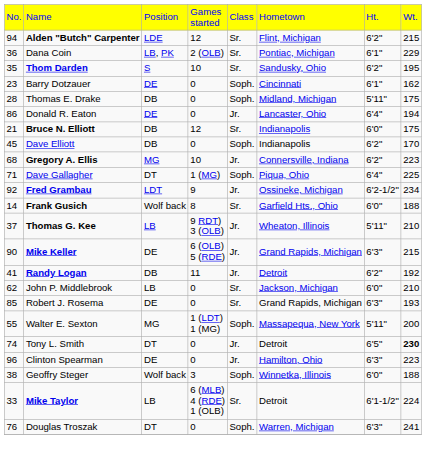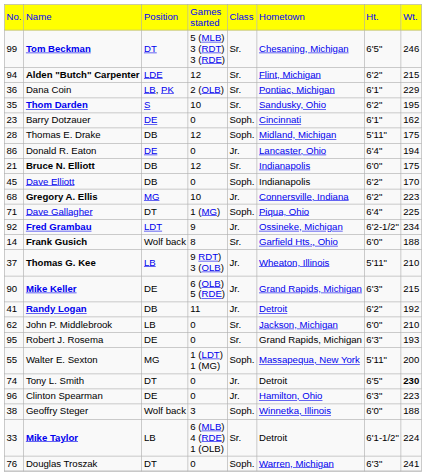+ row: 99 | Tom Beckman | DT | 5 (MLB) 3 (RDT) 3 (RDE) | Sr. | Chesaning, Michigan | 6'5" | 246
Thomas E. Drake | column 4: 0 -> 12
Robert J. Rosema | column 1: 85 -> 95
